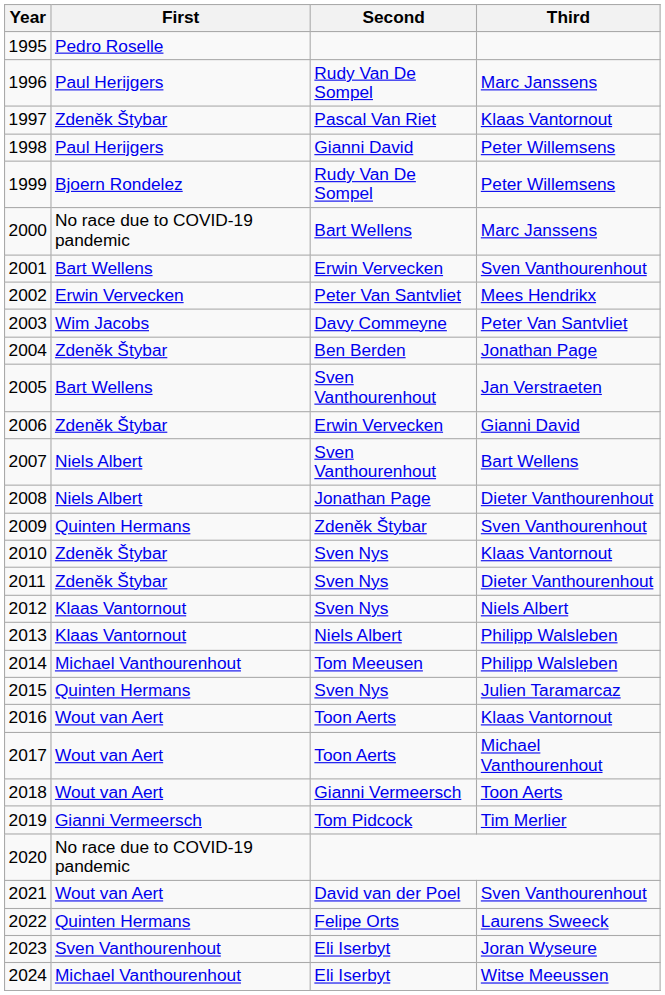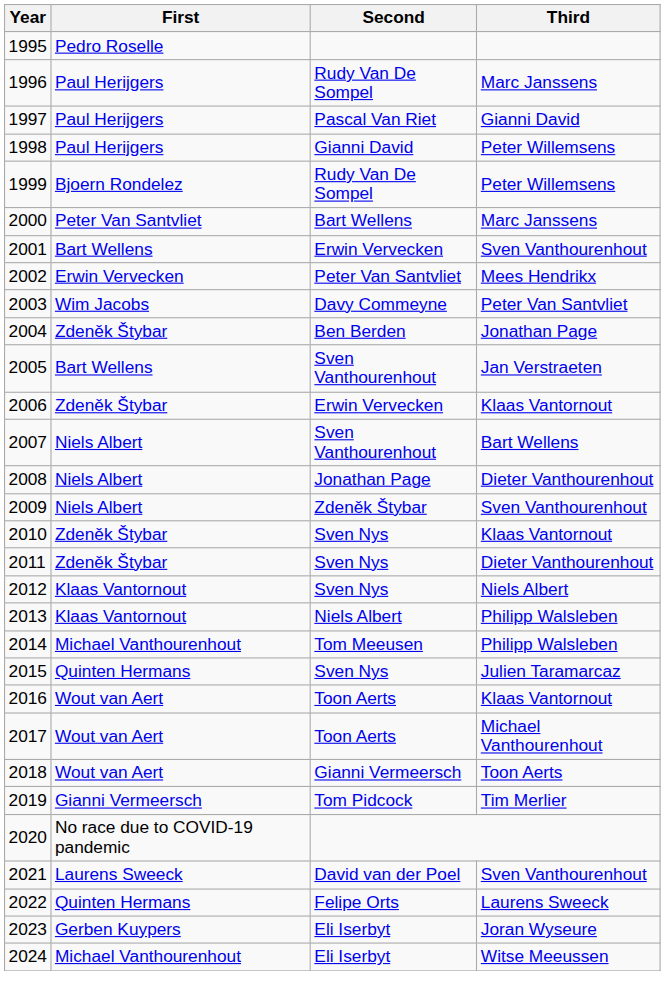1997 | First: Zdeněk Štybar -> Paul Herijgers
1997 | Third: Klaas Vantornout -> Gianni David
2000 | First: No race due to COVID-19 pandemic -> Peter Van Santvliet
2006 | Third: Gianni David -> Klaas Vantornout
2009 | First: Quinten Hermans -> Niels Albert
2021 | First: Wout van Aert -> Laurens Sweeck
2023 | First: Sven Vanthourenhout -> Gerben Kuypers
